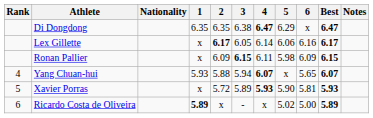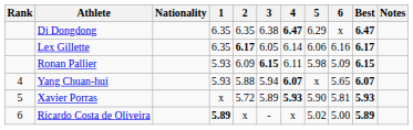Lex Gillette | 1: x -> 6.35
Ronan Pallier | 1: x -> 5.93
Ronan Pallier | 6: 6.09 -> 5.09
